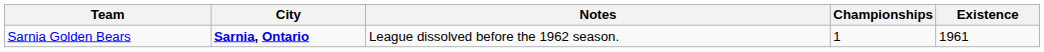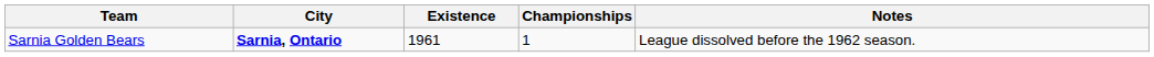columns swapped: Existence <-> Notes
